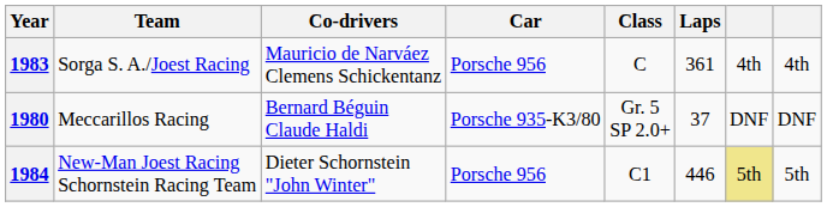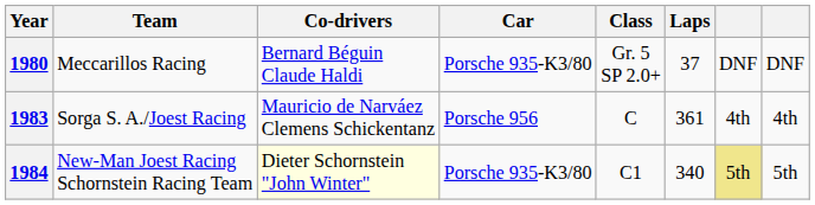rows swapped: 1980 <-> 1983
1984 | Co-drivers: no background -> lightyellow background
1984 | Car: Porsche 956 -> Porsche 935-K3/80
1984 | Laps: 446 -> 340
